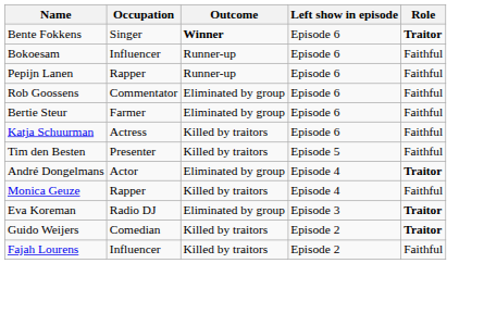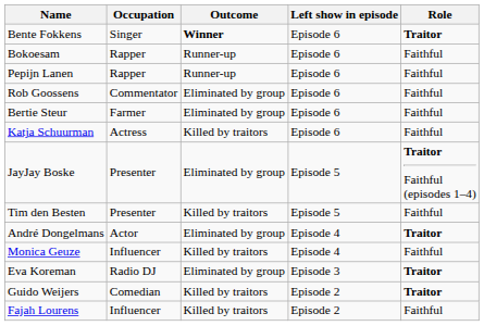Bokoesam | Occupation: Influencer -> Rapper
+ row: JayJay Boske | Presenter | Eliminated by group | Episode 5 | Traitor Faithful (episodes 1–4)
Monica Geuze | Occupation: Rapper -> Influencer
